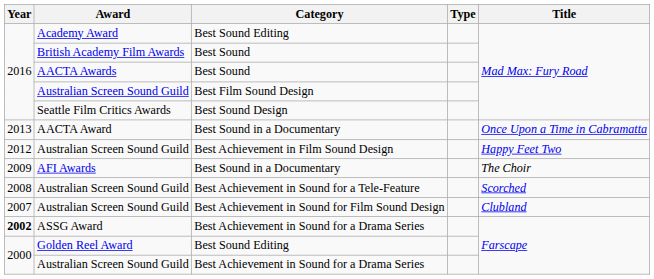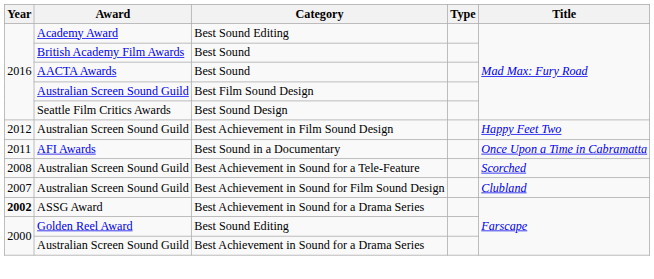- row: 2013 | AACTA Award | Best Sound in a Documentary | Once Upon a Time in Cabramatta
AFI Awards | Year: 2009 -> 2011
AFI Awards | Title: The Choir -> Once Upon a Time in Cabramatta
